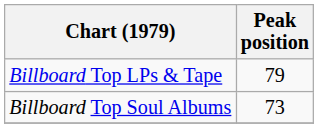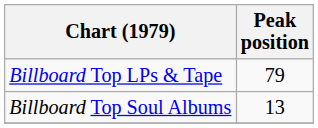Billboard Top Soul Albums | Peak position: 73 -> 13
